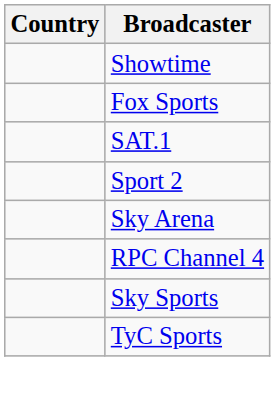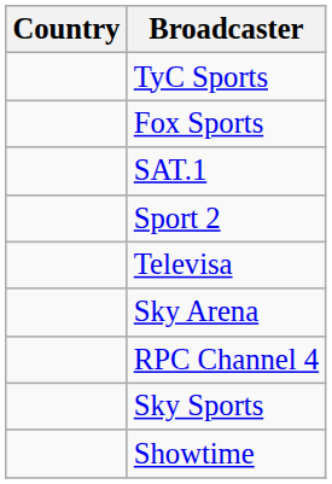rows swapped: TyC Sports <-> Showtime
+ row: Televisa
